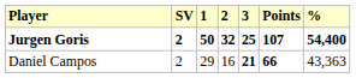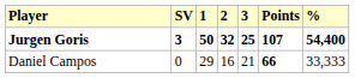Jurgen Goris | SV: 2 -> 3
Daniel Campos | SV: 2 -> 0
Daniel Campos | 3: bold -> normal
Daniel Campos | %: 43,363 -> 33,333
